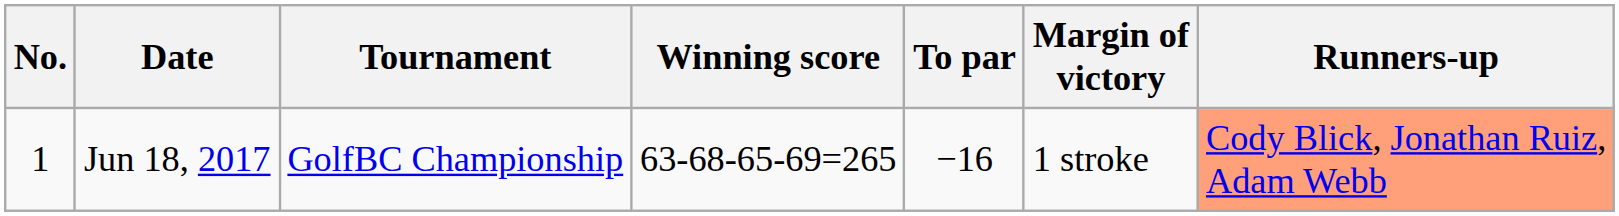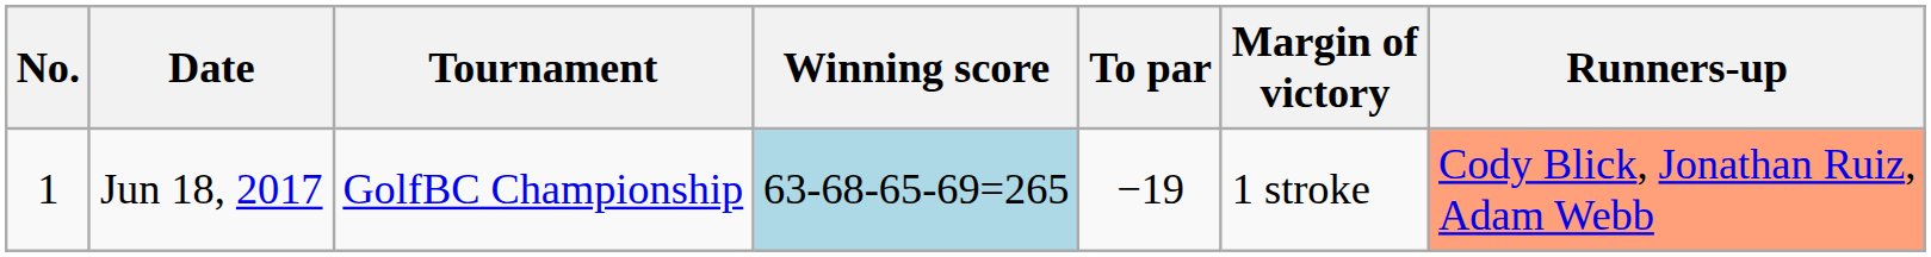Jun 18, 2017 | Winning score: no background -> lightblue background
Jun 18, 2017 | To par: −16 -> −19
